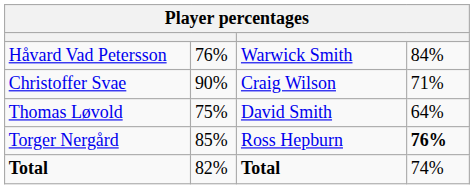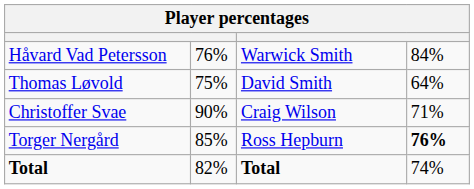rows swapped: Christoffer Svae <-> Thomas Løvold
